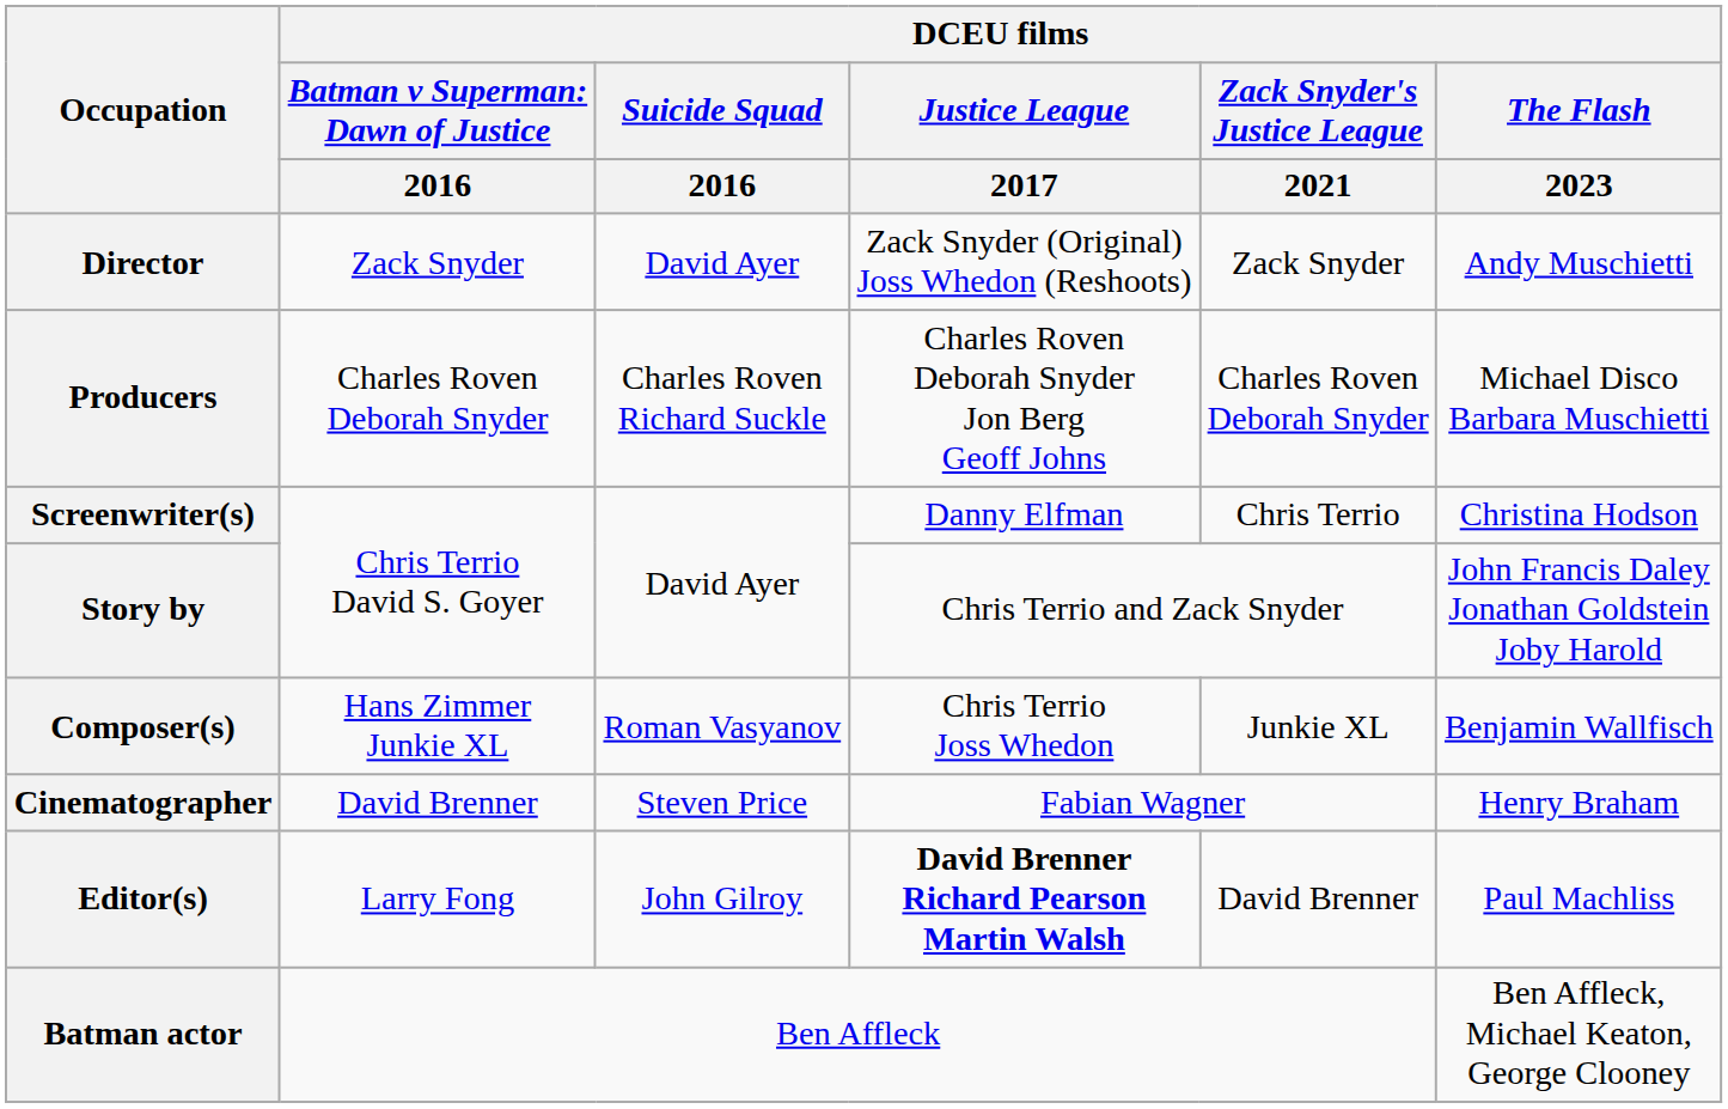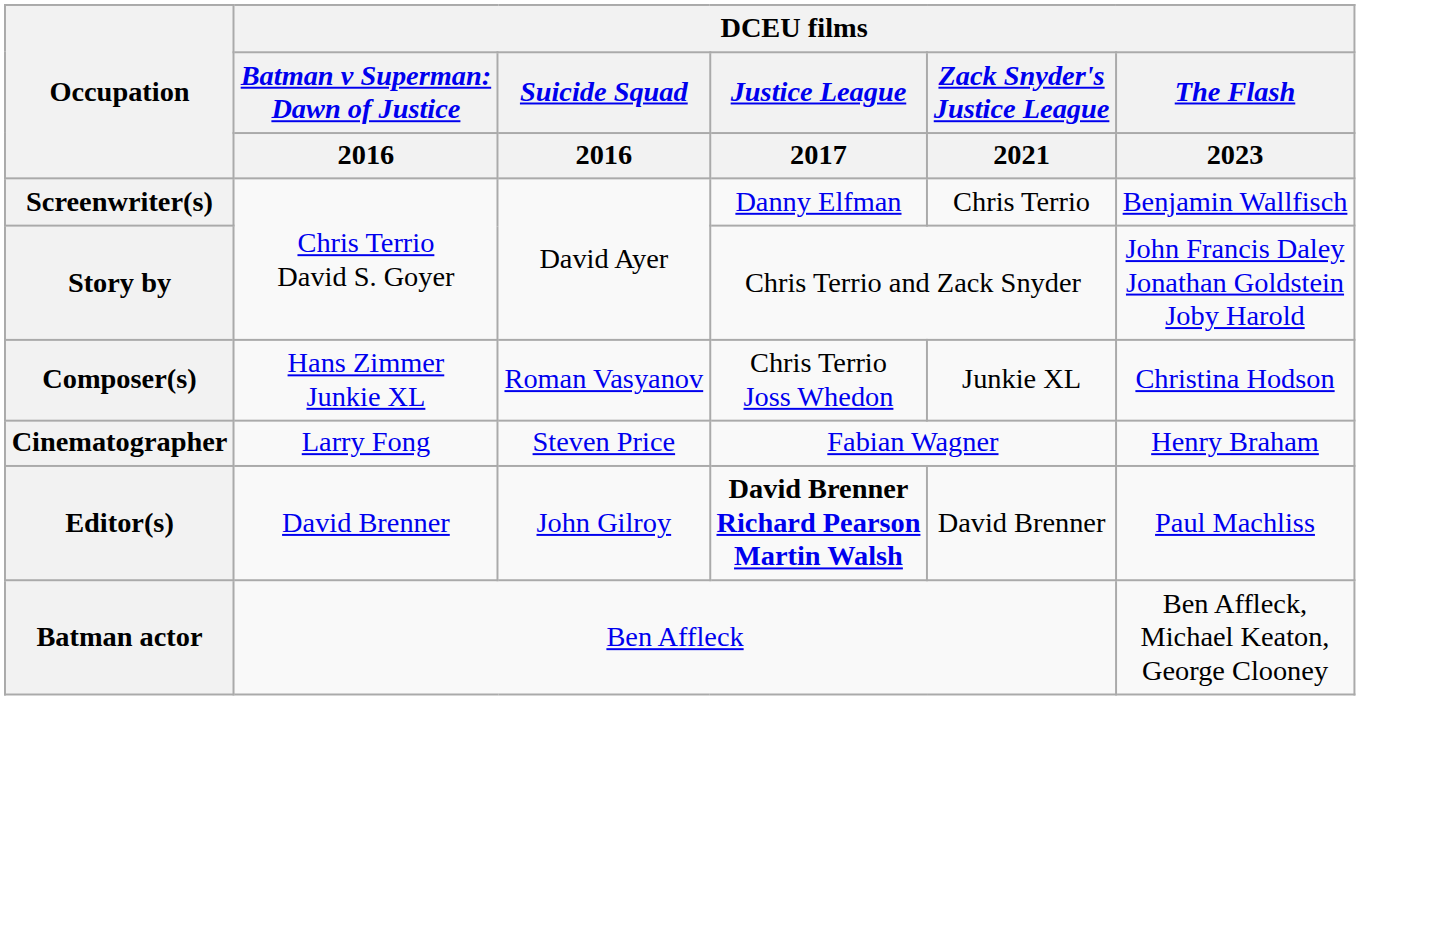- row: Director | Zack Snyder | David Ayer | Zack Snyder (Original) Joss Whedon (Reshoots) | Zack Snyder | Andy Muschietti
- row: Producers | Charles Roven Deborah Snyder | Charles Roven Richard Suckle | Charles Roven Deborah Snyder Jon Berg Geoff Johns | Charles Roven Deborah Snyder | Michael Disco Barbara Muschietti
Screenwriter(s) | DCEU films / The Flash / 2023: Christina Hodson -> Benjamin Wallfisch
Composer(s) | DCEU films / The Flash / 2023: Benjamin Wallfisch -> Christina Hodson
Cinematographer | column 2: David Brenner -> Larry Fong
Editor(s) | column 2: Larry Fong -> David Brenner
